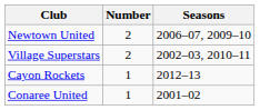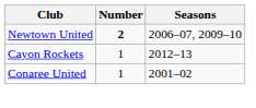Newtown United | Number: normal -> bold
- row: Village Superstars | 2 | 2002–03, 2010–11
